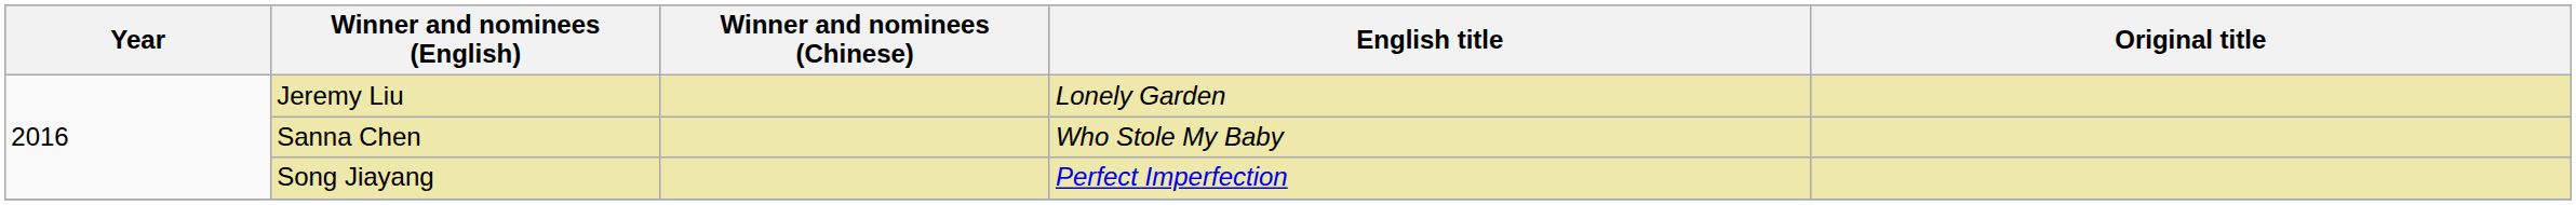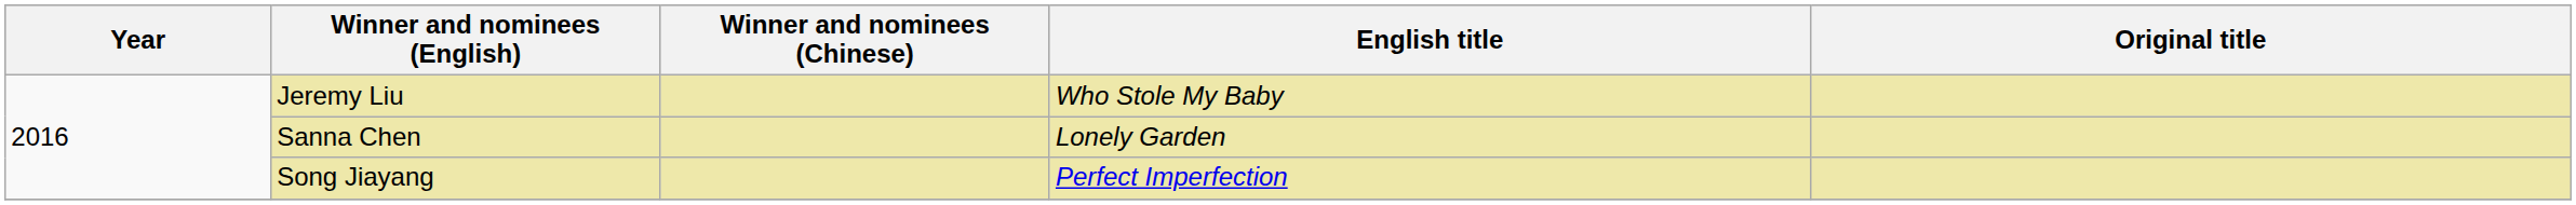Jeremy Liu | English title: Lonely Garden -> Who Stole My Baby
Sanna Chen | English title: Who Stole My Baby -> Lonely Garden
